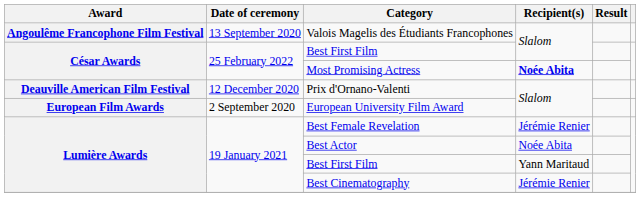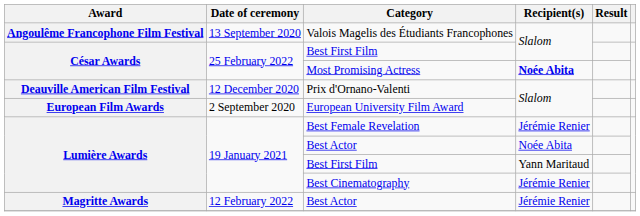+ row: Magritte Awards | 12 February 2022 | Best Actor | Jérémie Renier
